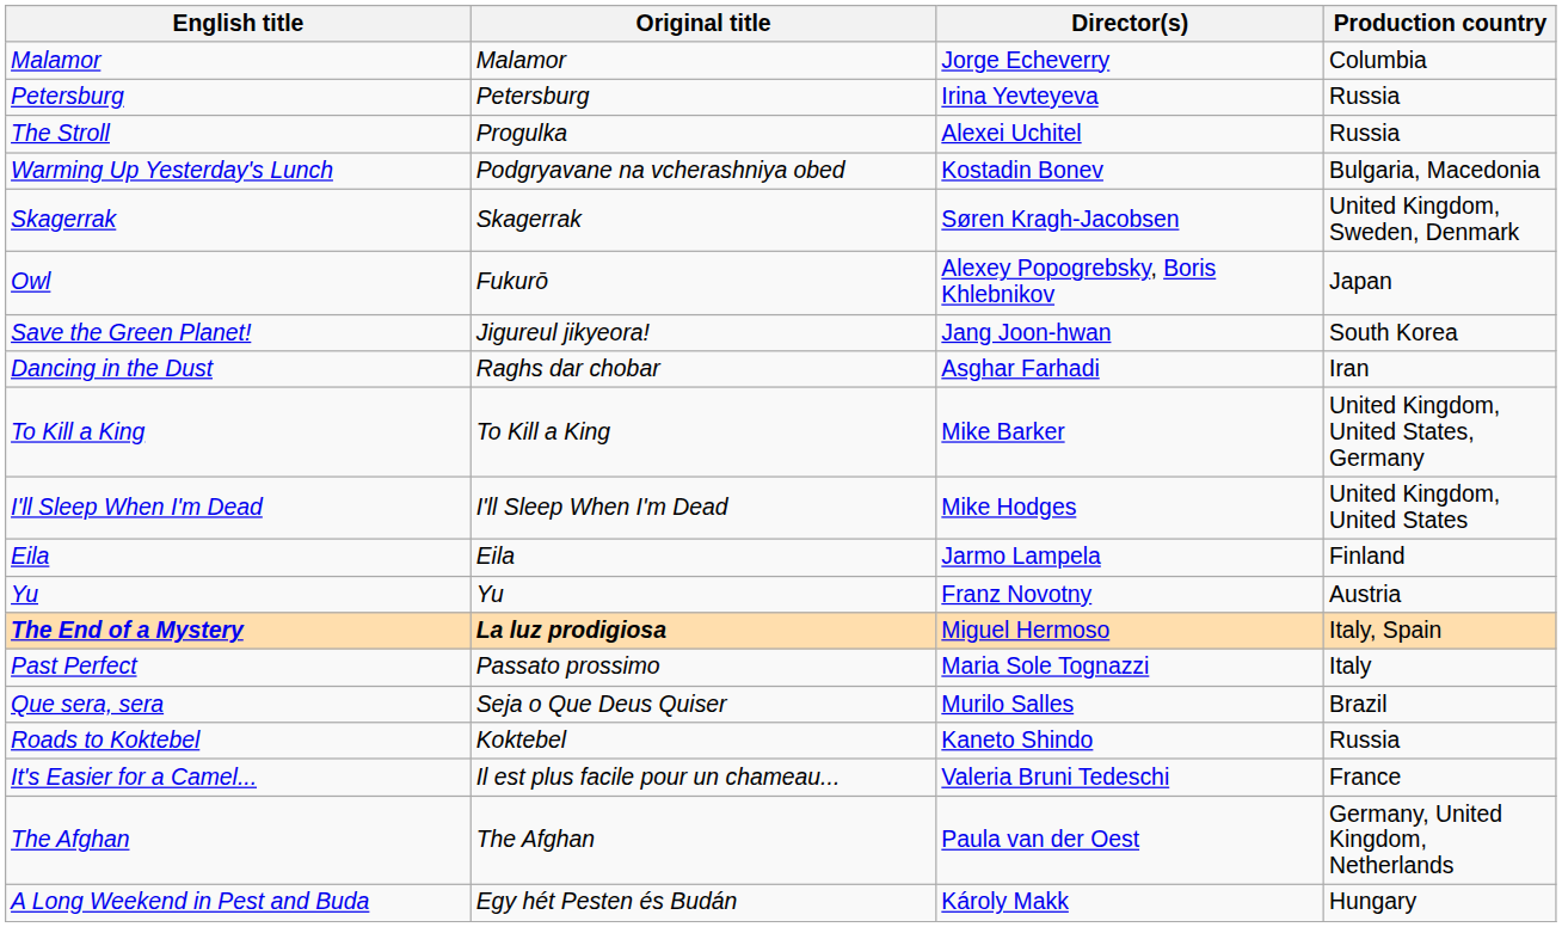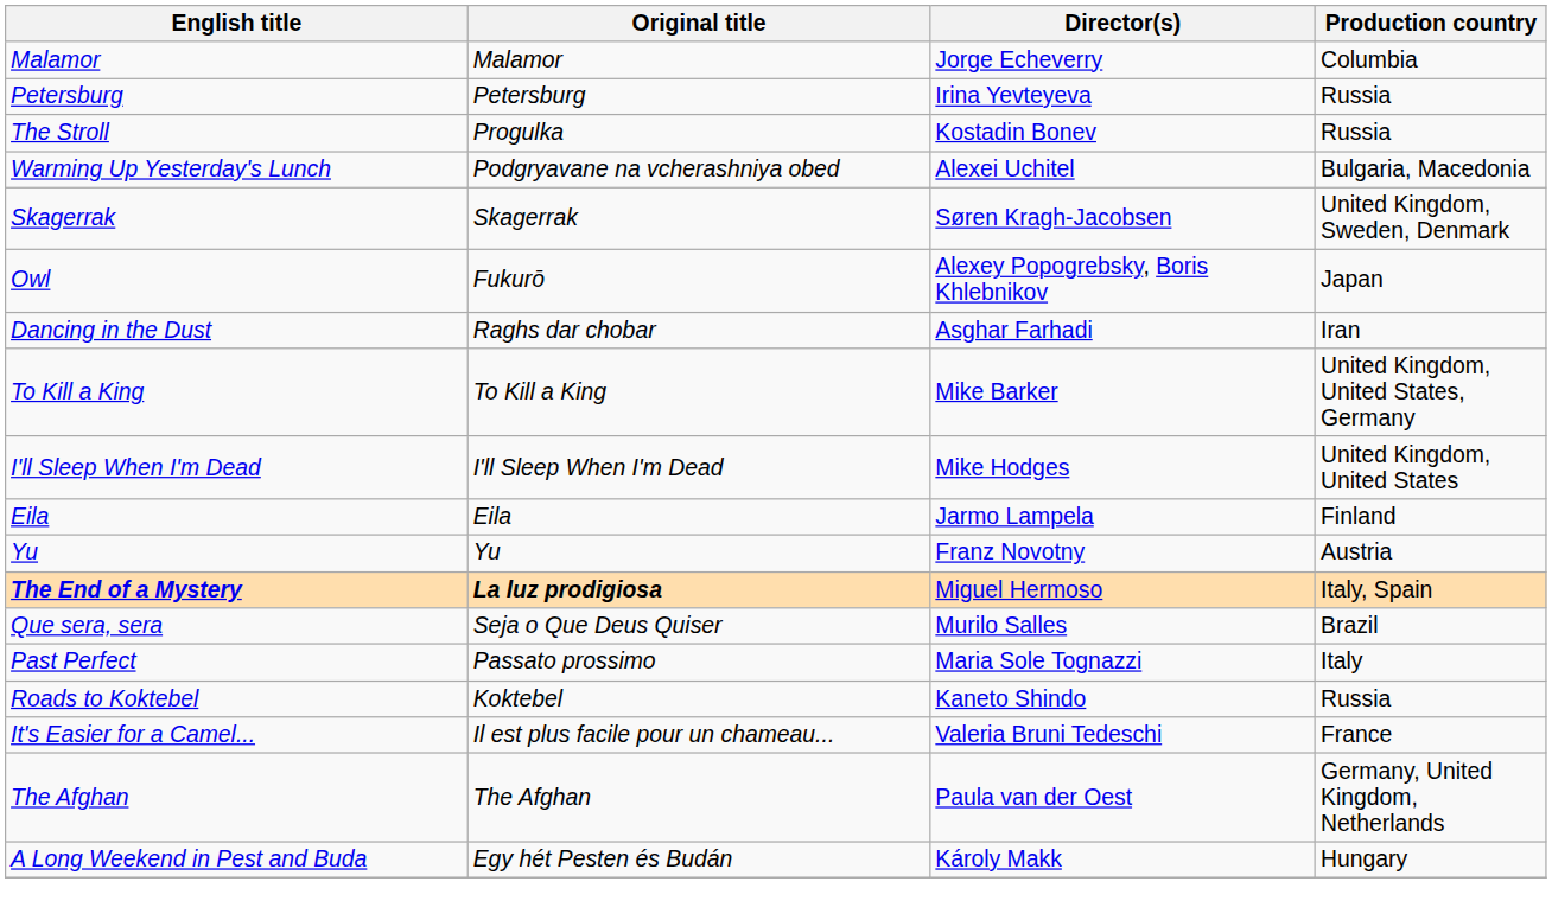The Stroll | Director(s): Alexei Uchitel -> Kostadin Bonev
Warming Up Yesterday's Lunch | Director(s): Kostadin Bonev -> Alexei Uchitel
- row: Save the Green Planet! | Jigureul jikyeora! | Jang Joon-hwan | South Korea
rows swapped: Past Perfect <-> Que sera, sera
